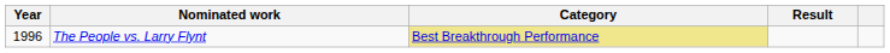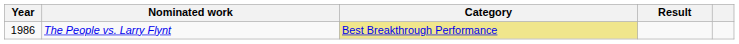The People vs. Larry Flynt | Year: 1996 -> 1986
